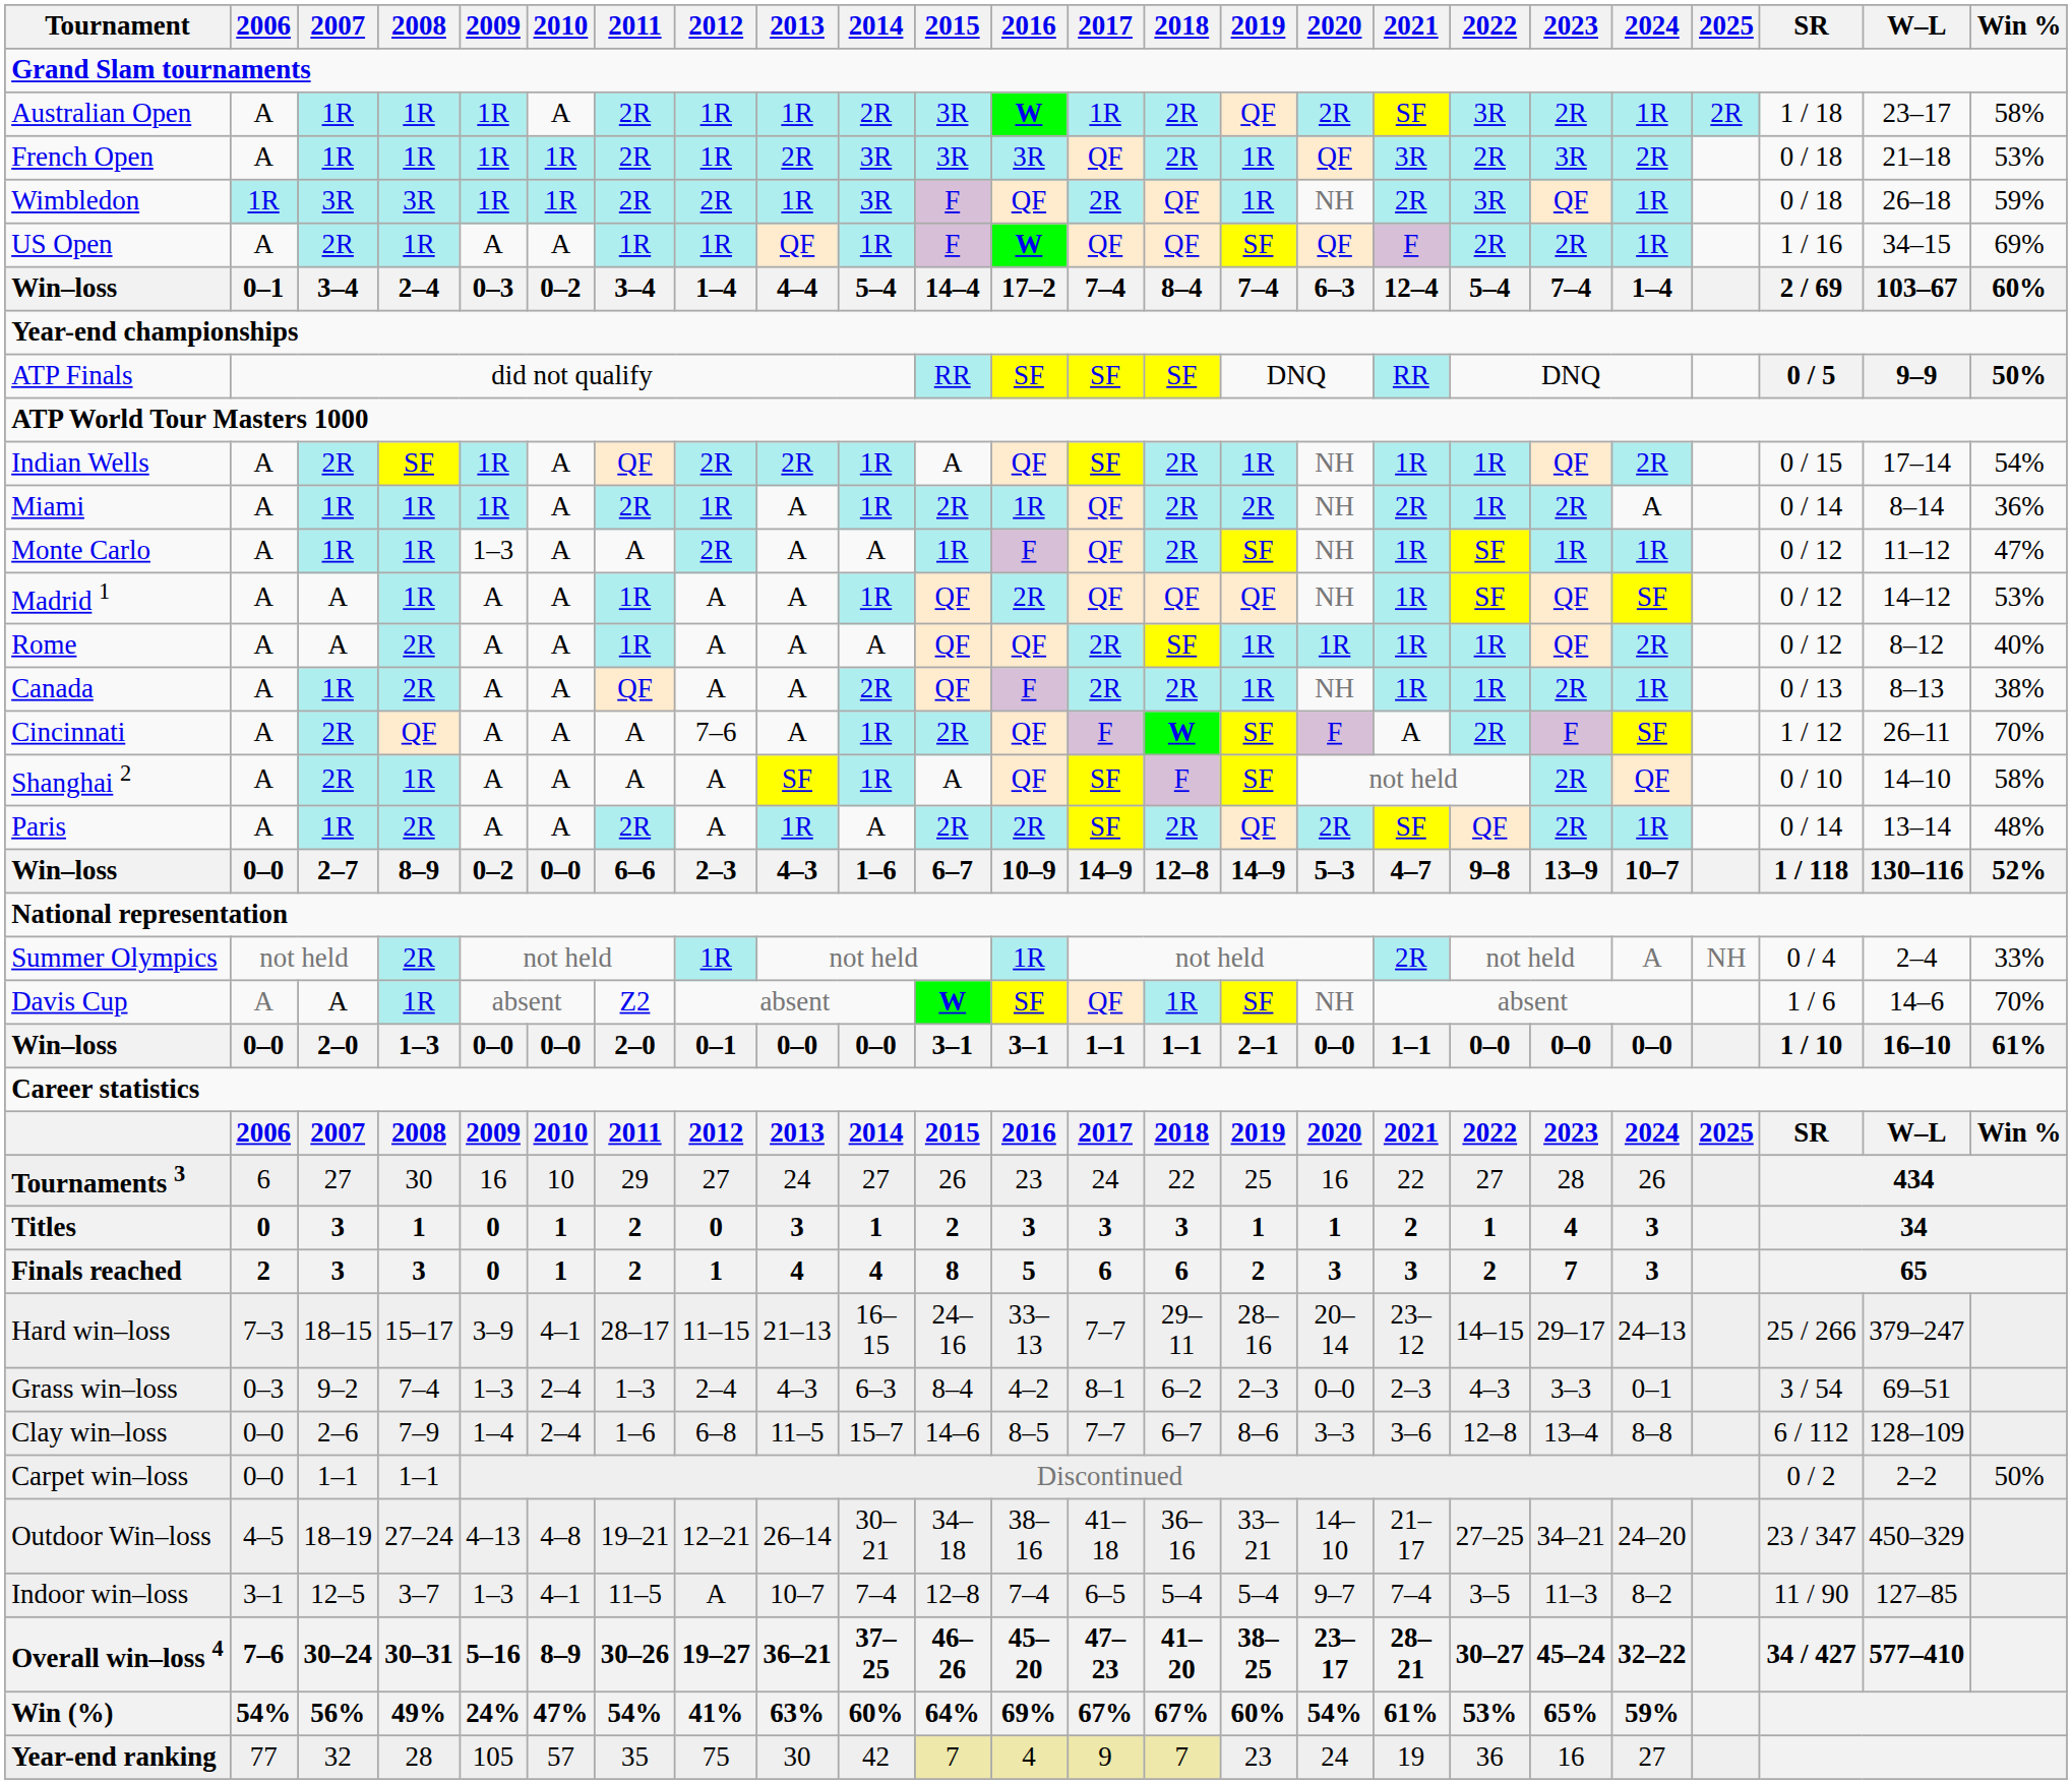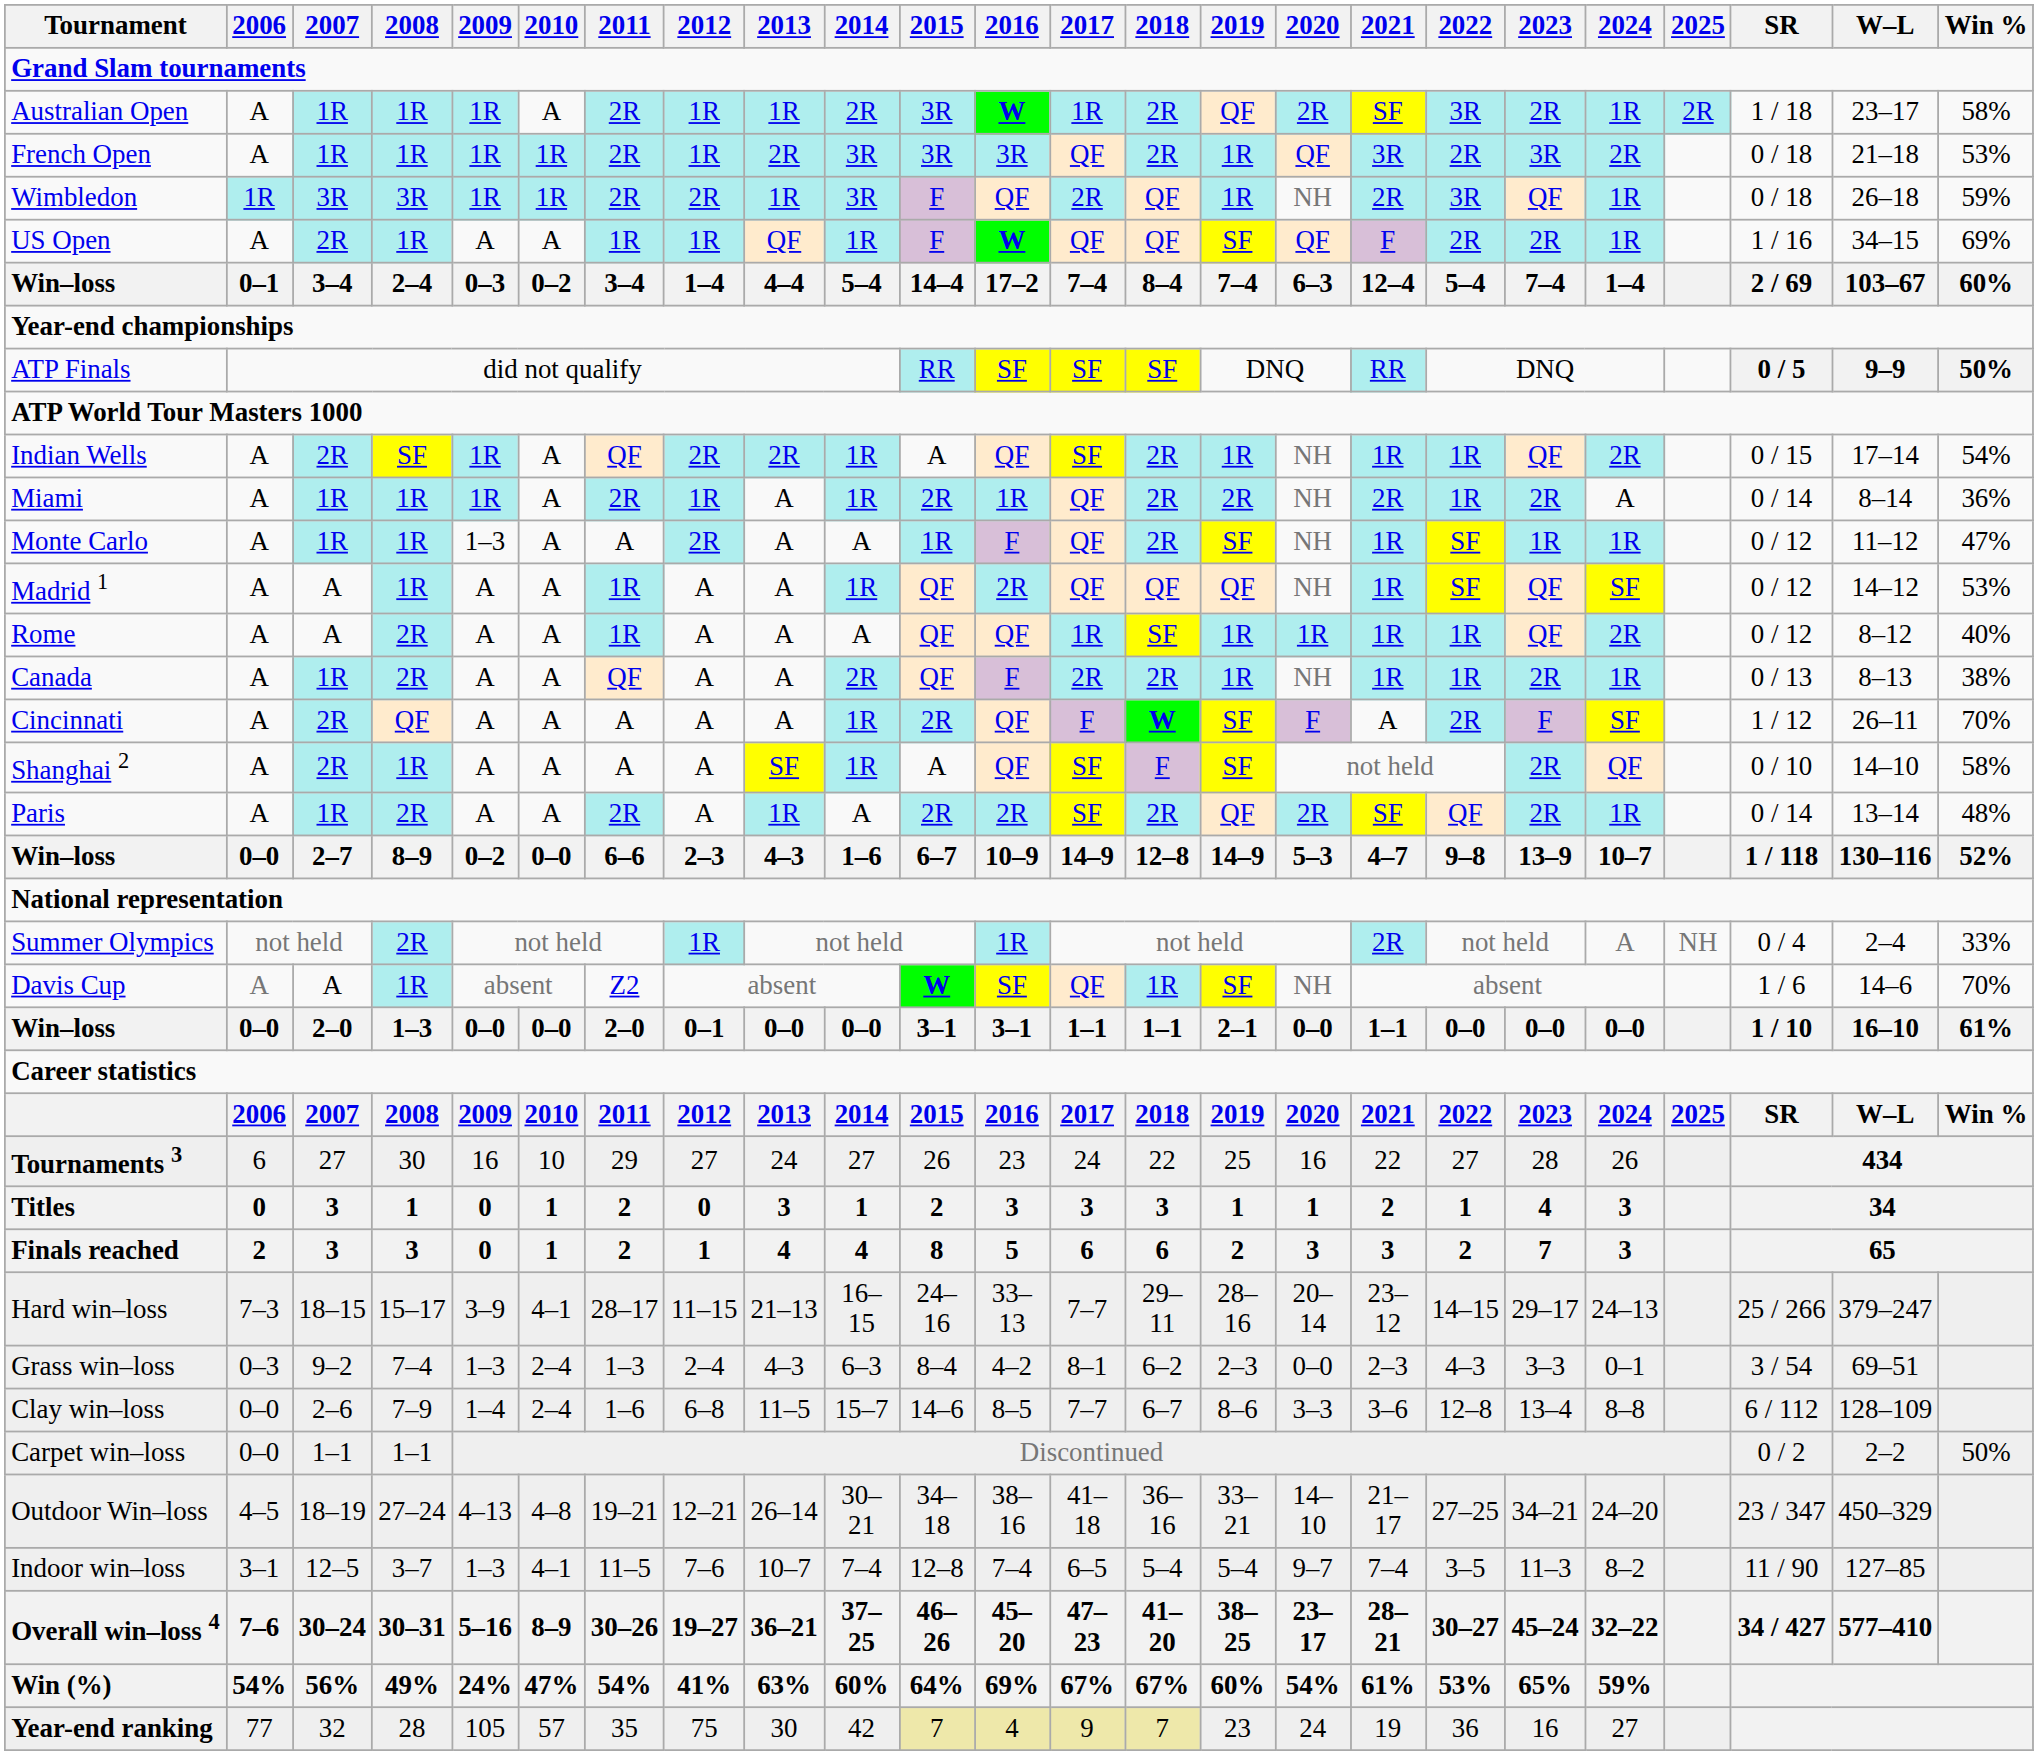Rome | 2017: 2R -> 1R
Cincinnati | 2012: 7–6 -> A
Indoor win–loss | 2012: A -> 7–6
